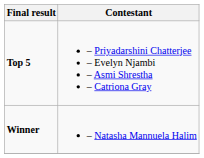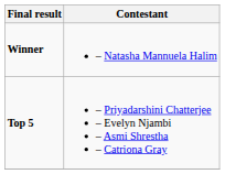rows swapped: Winner <-> Top 5
